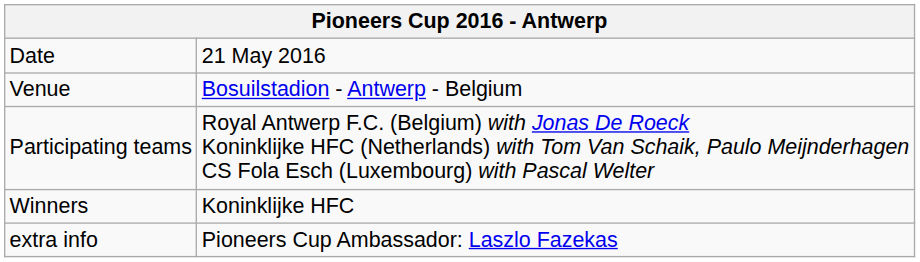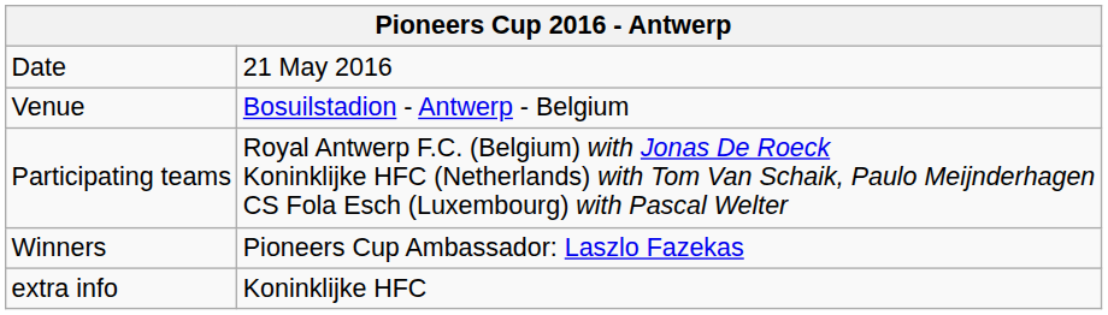Winners | column 2: Koninklijke HFC -> Pioneers Cup Ambassador: Laszlo Fazekas
extra info | column 2: Pioneers Cup Ambassador: Laszlo Fazekas -> Koninklijke HFC
